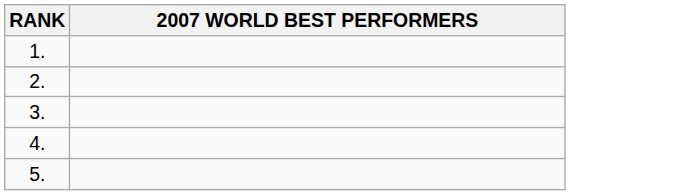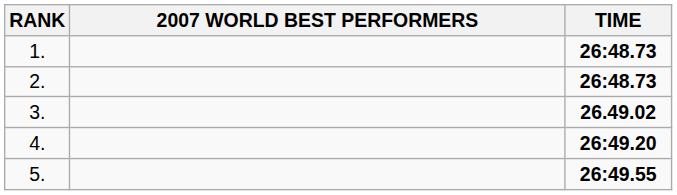+ column: TIME | 26:48.73 | 26:48.73 | 26.49.02 | 26:49.20 | 26:49.55
